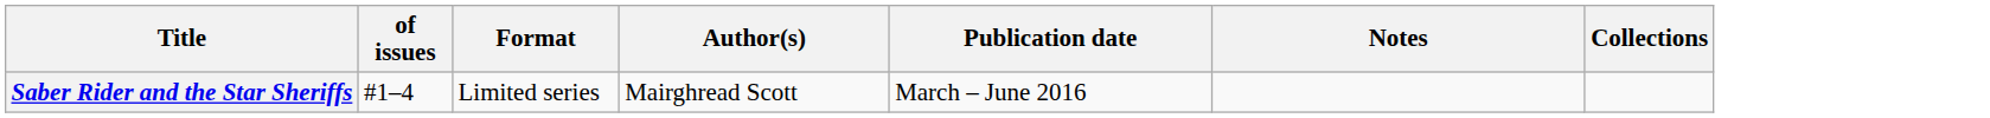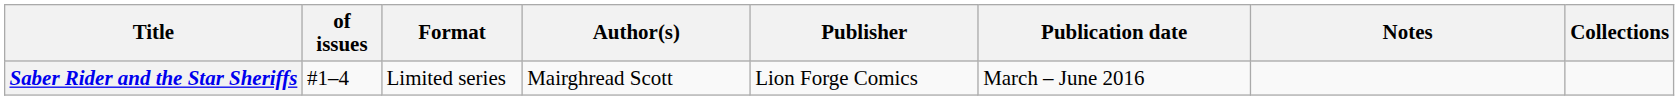+ column: Publisher | Lion Forge Comics
